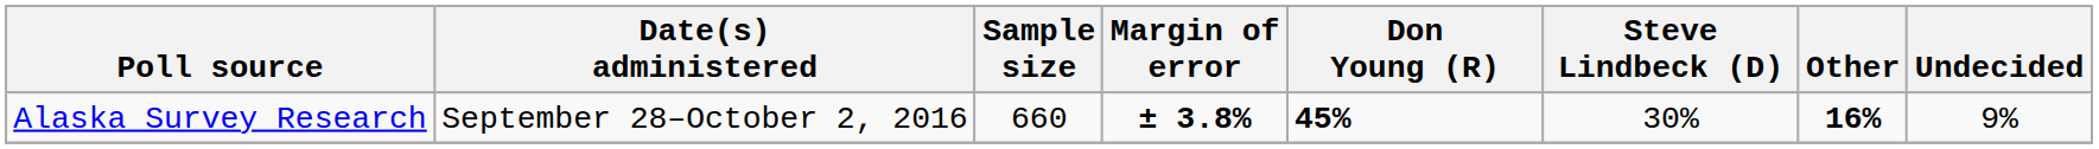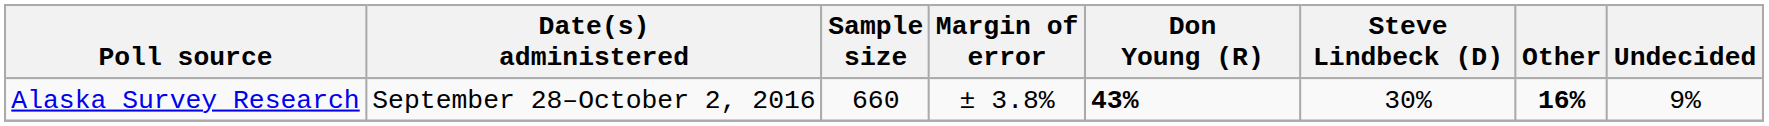Alaska Survey Research | Margin of error: bold -> normal
Alaska Survey Research | Don Young (R): 45% -> 43%
